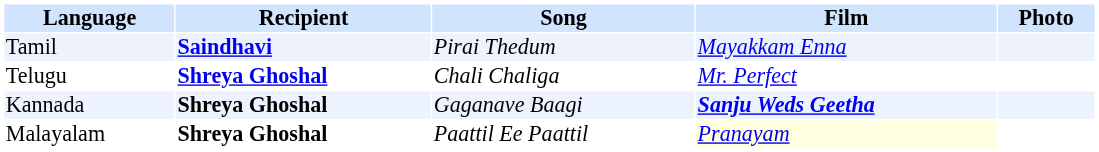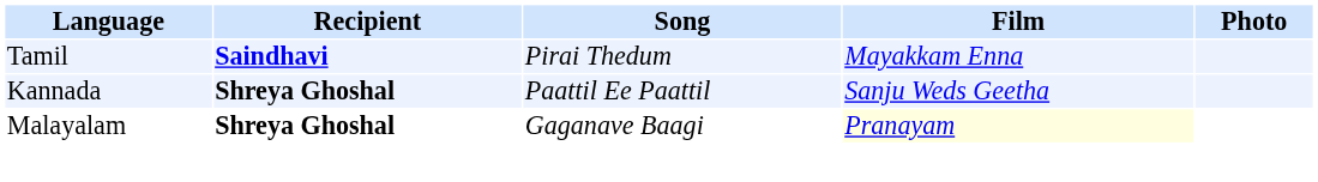- row: Telugu | Shreya Ghoshal | Chali Chaliga | Mr. Perfect
Kannada | Song: Gaganave Baagi -> Paattil Ee Paattil
Kannada | Film: bold -> normal
Malayalam | Song: Paattil Ee Paattil -> Gaganave Baagi
